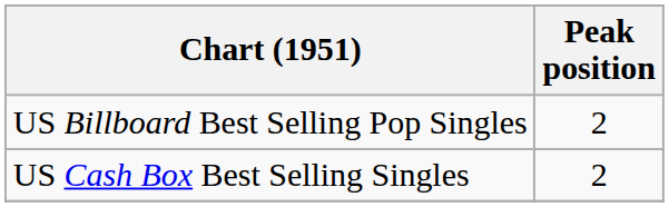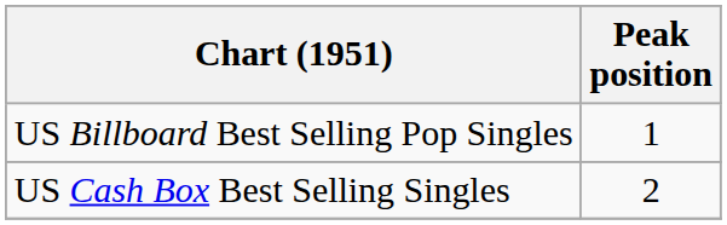US Billboard Best Selling Pop Singles | Peak position: 2 -> 1
